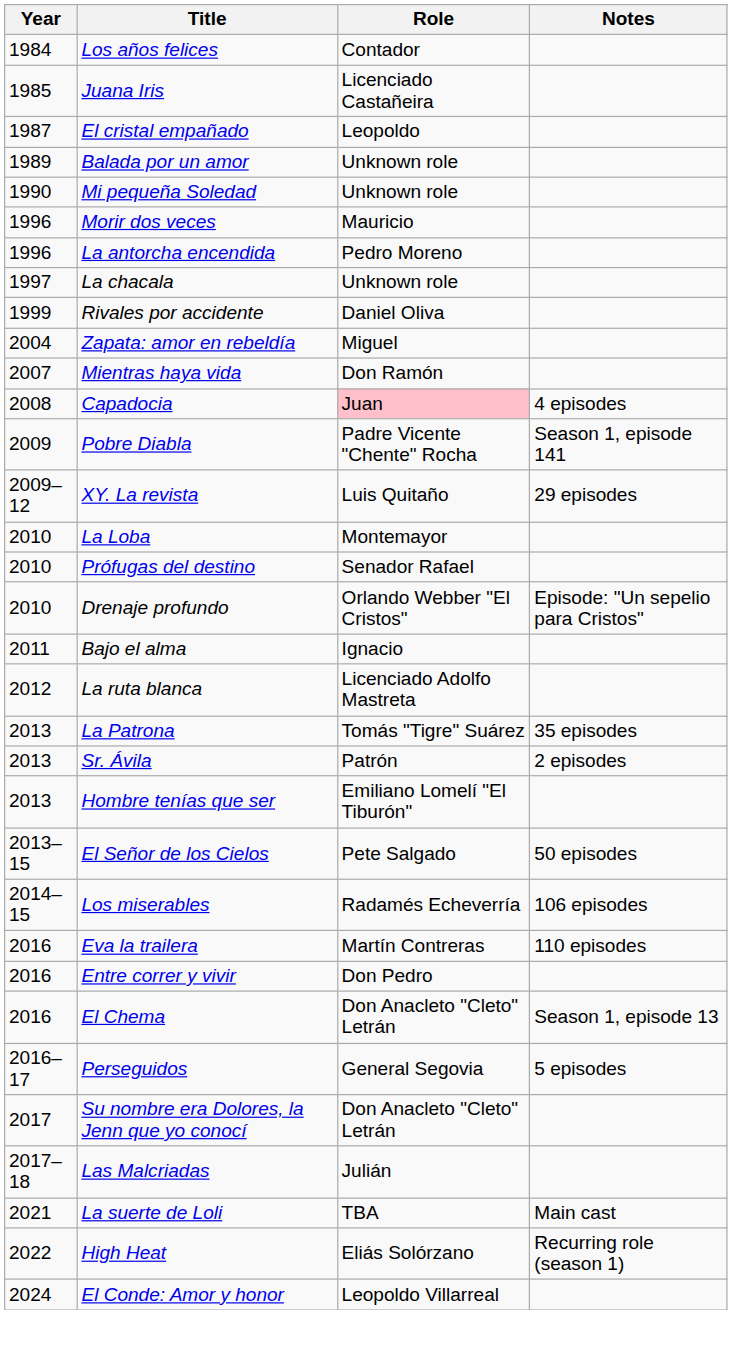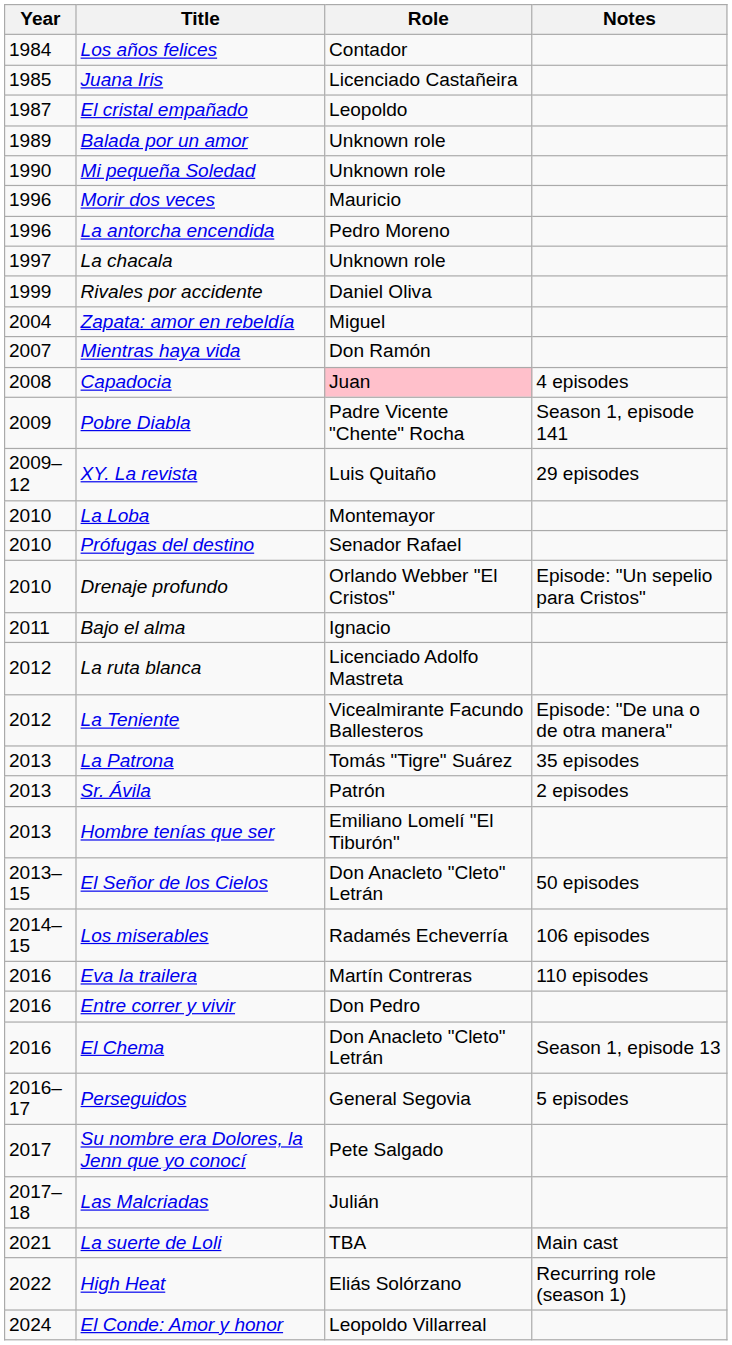+ row: 2012 | La Teniente | Vicealmirante Facundo Ballesteros | Episode: "De una o de otra manera"
El Señor de los Cielos | Role: Pete Salgado -> Don Anacleto "Cleto" Letrán
Su nombre era Dolores, la Jenn que yo conocí | Role: Don Anacleto "Cleto" Letrán -> Pete Salgado
